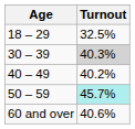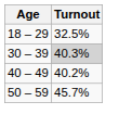50 – 59 | Turnout: paleturquoise background -> no background
- row: 60 and over | 40.6%
